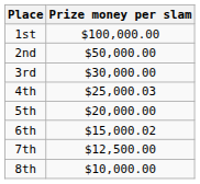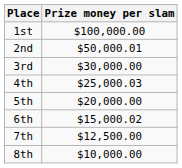2nd | Prize money per slam: $50,000.00 -> $50,000.01
